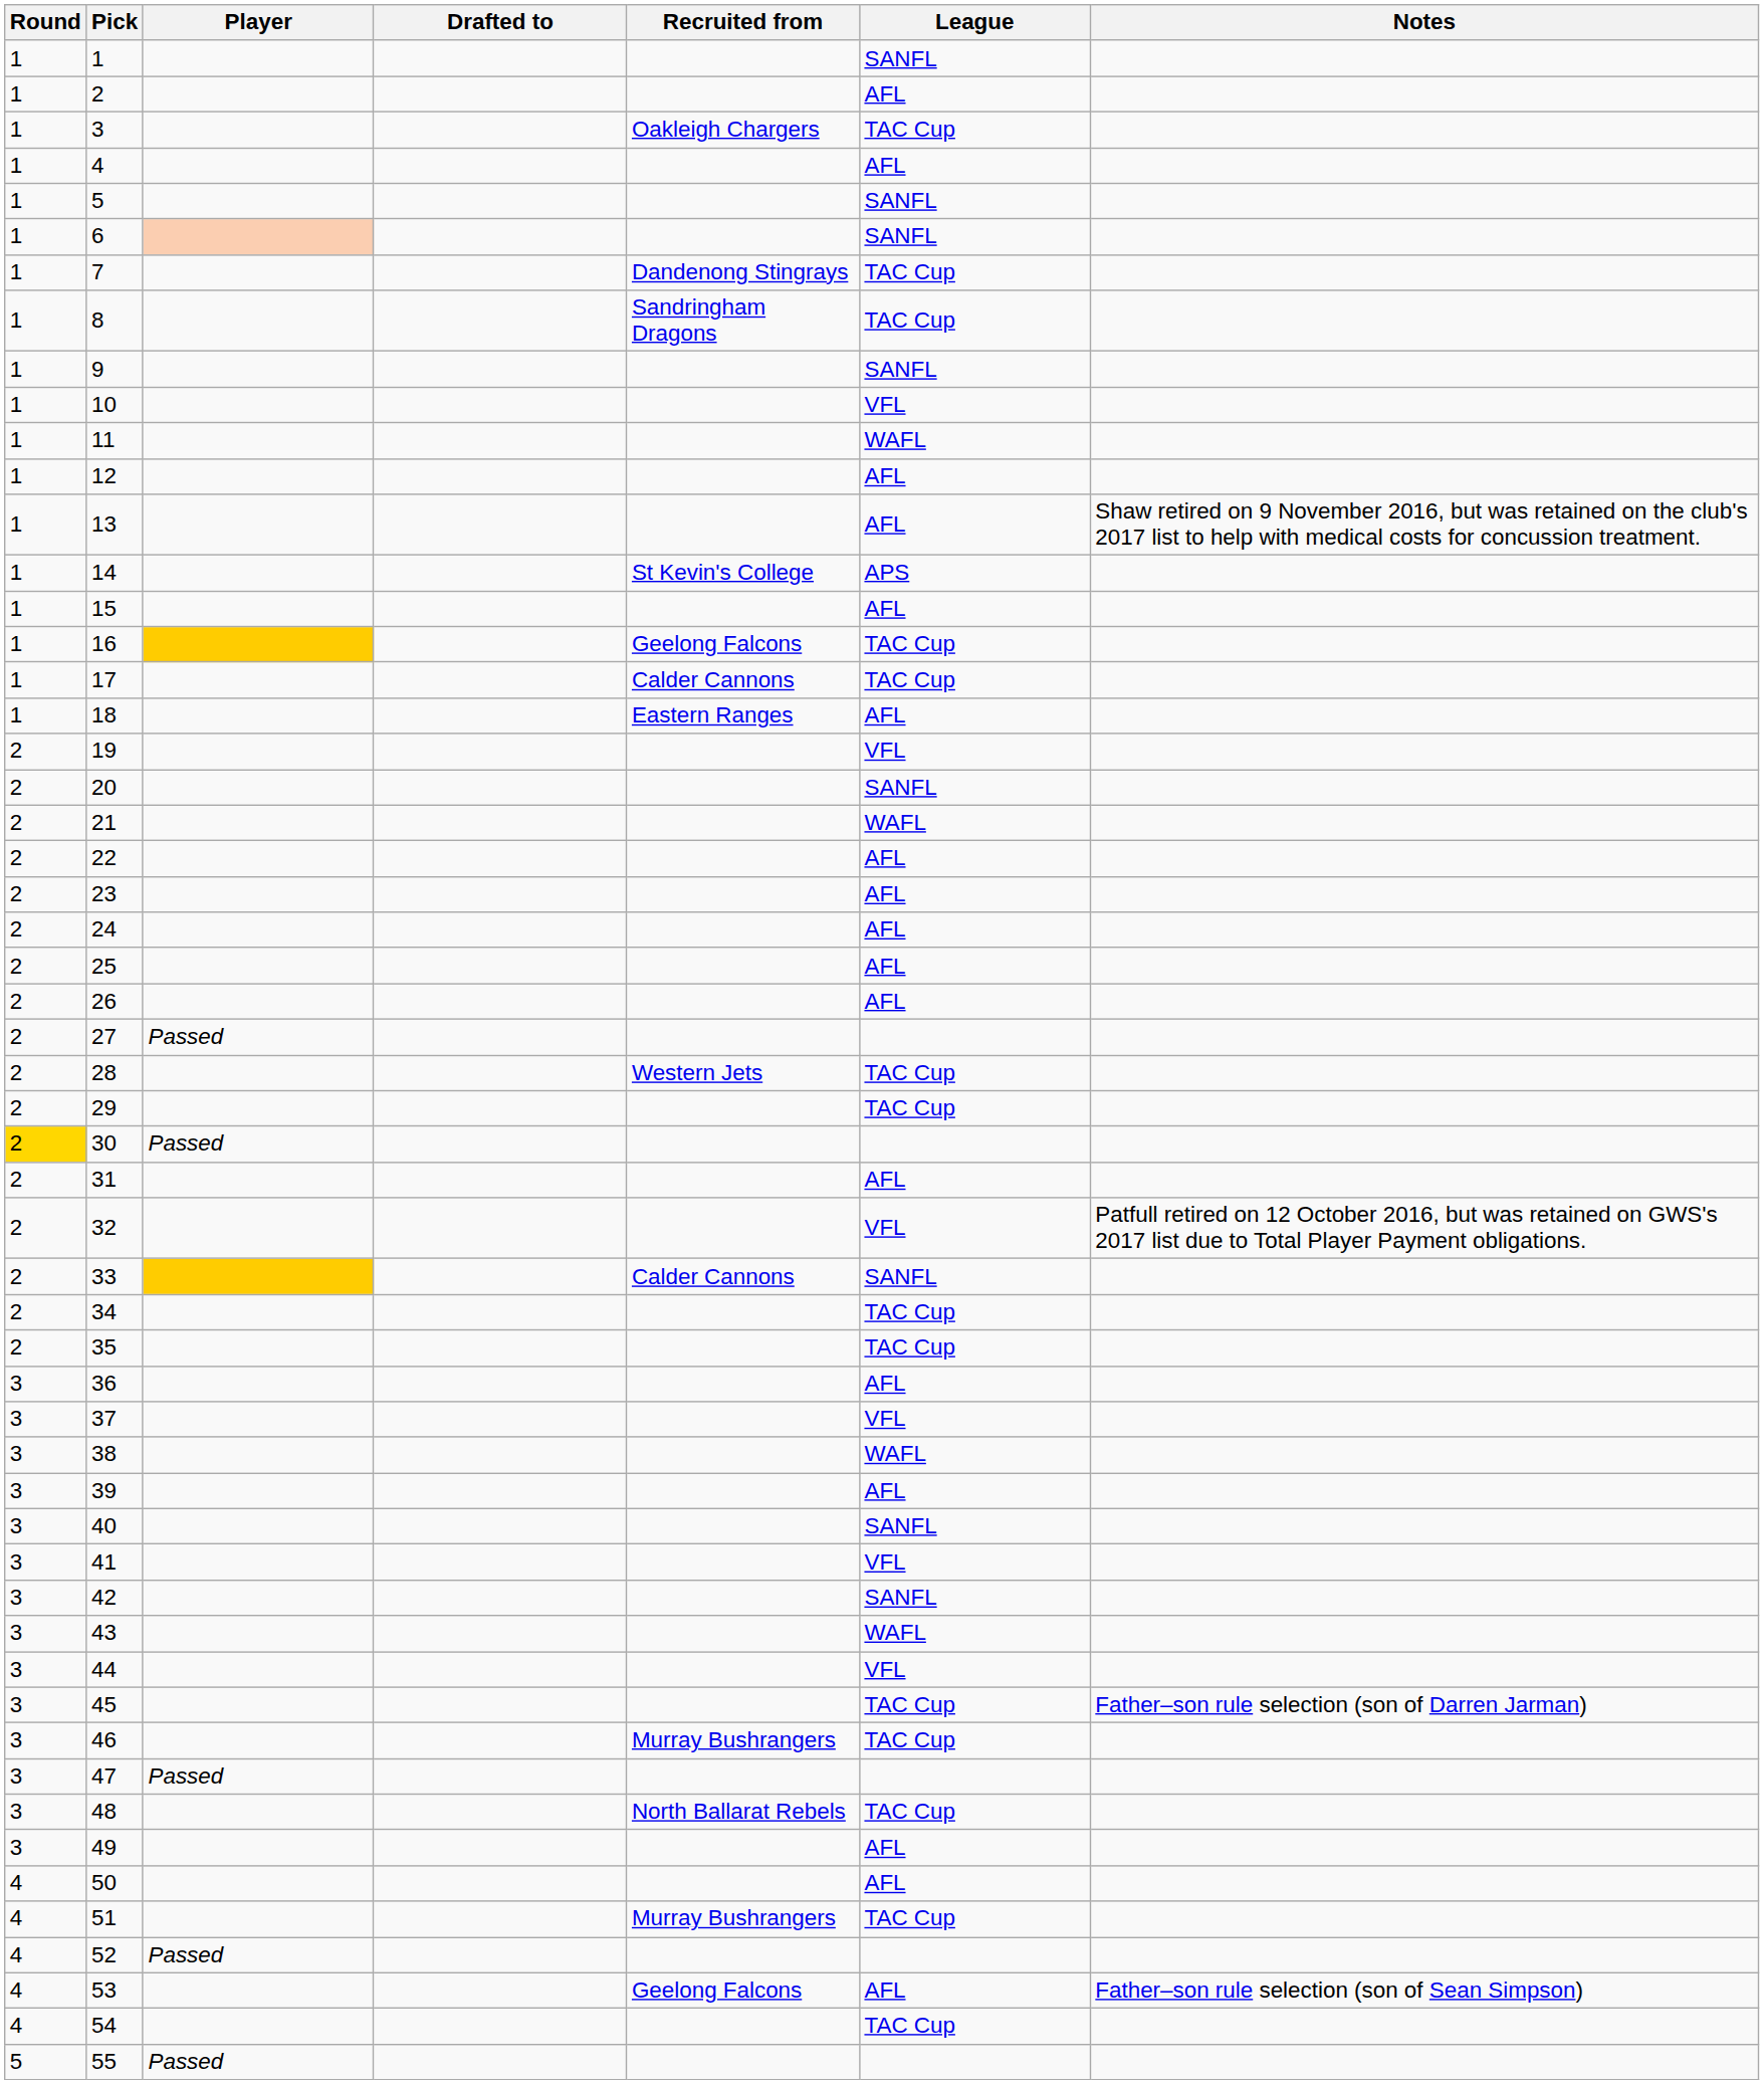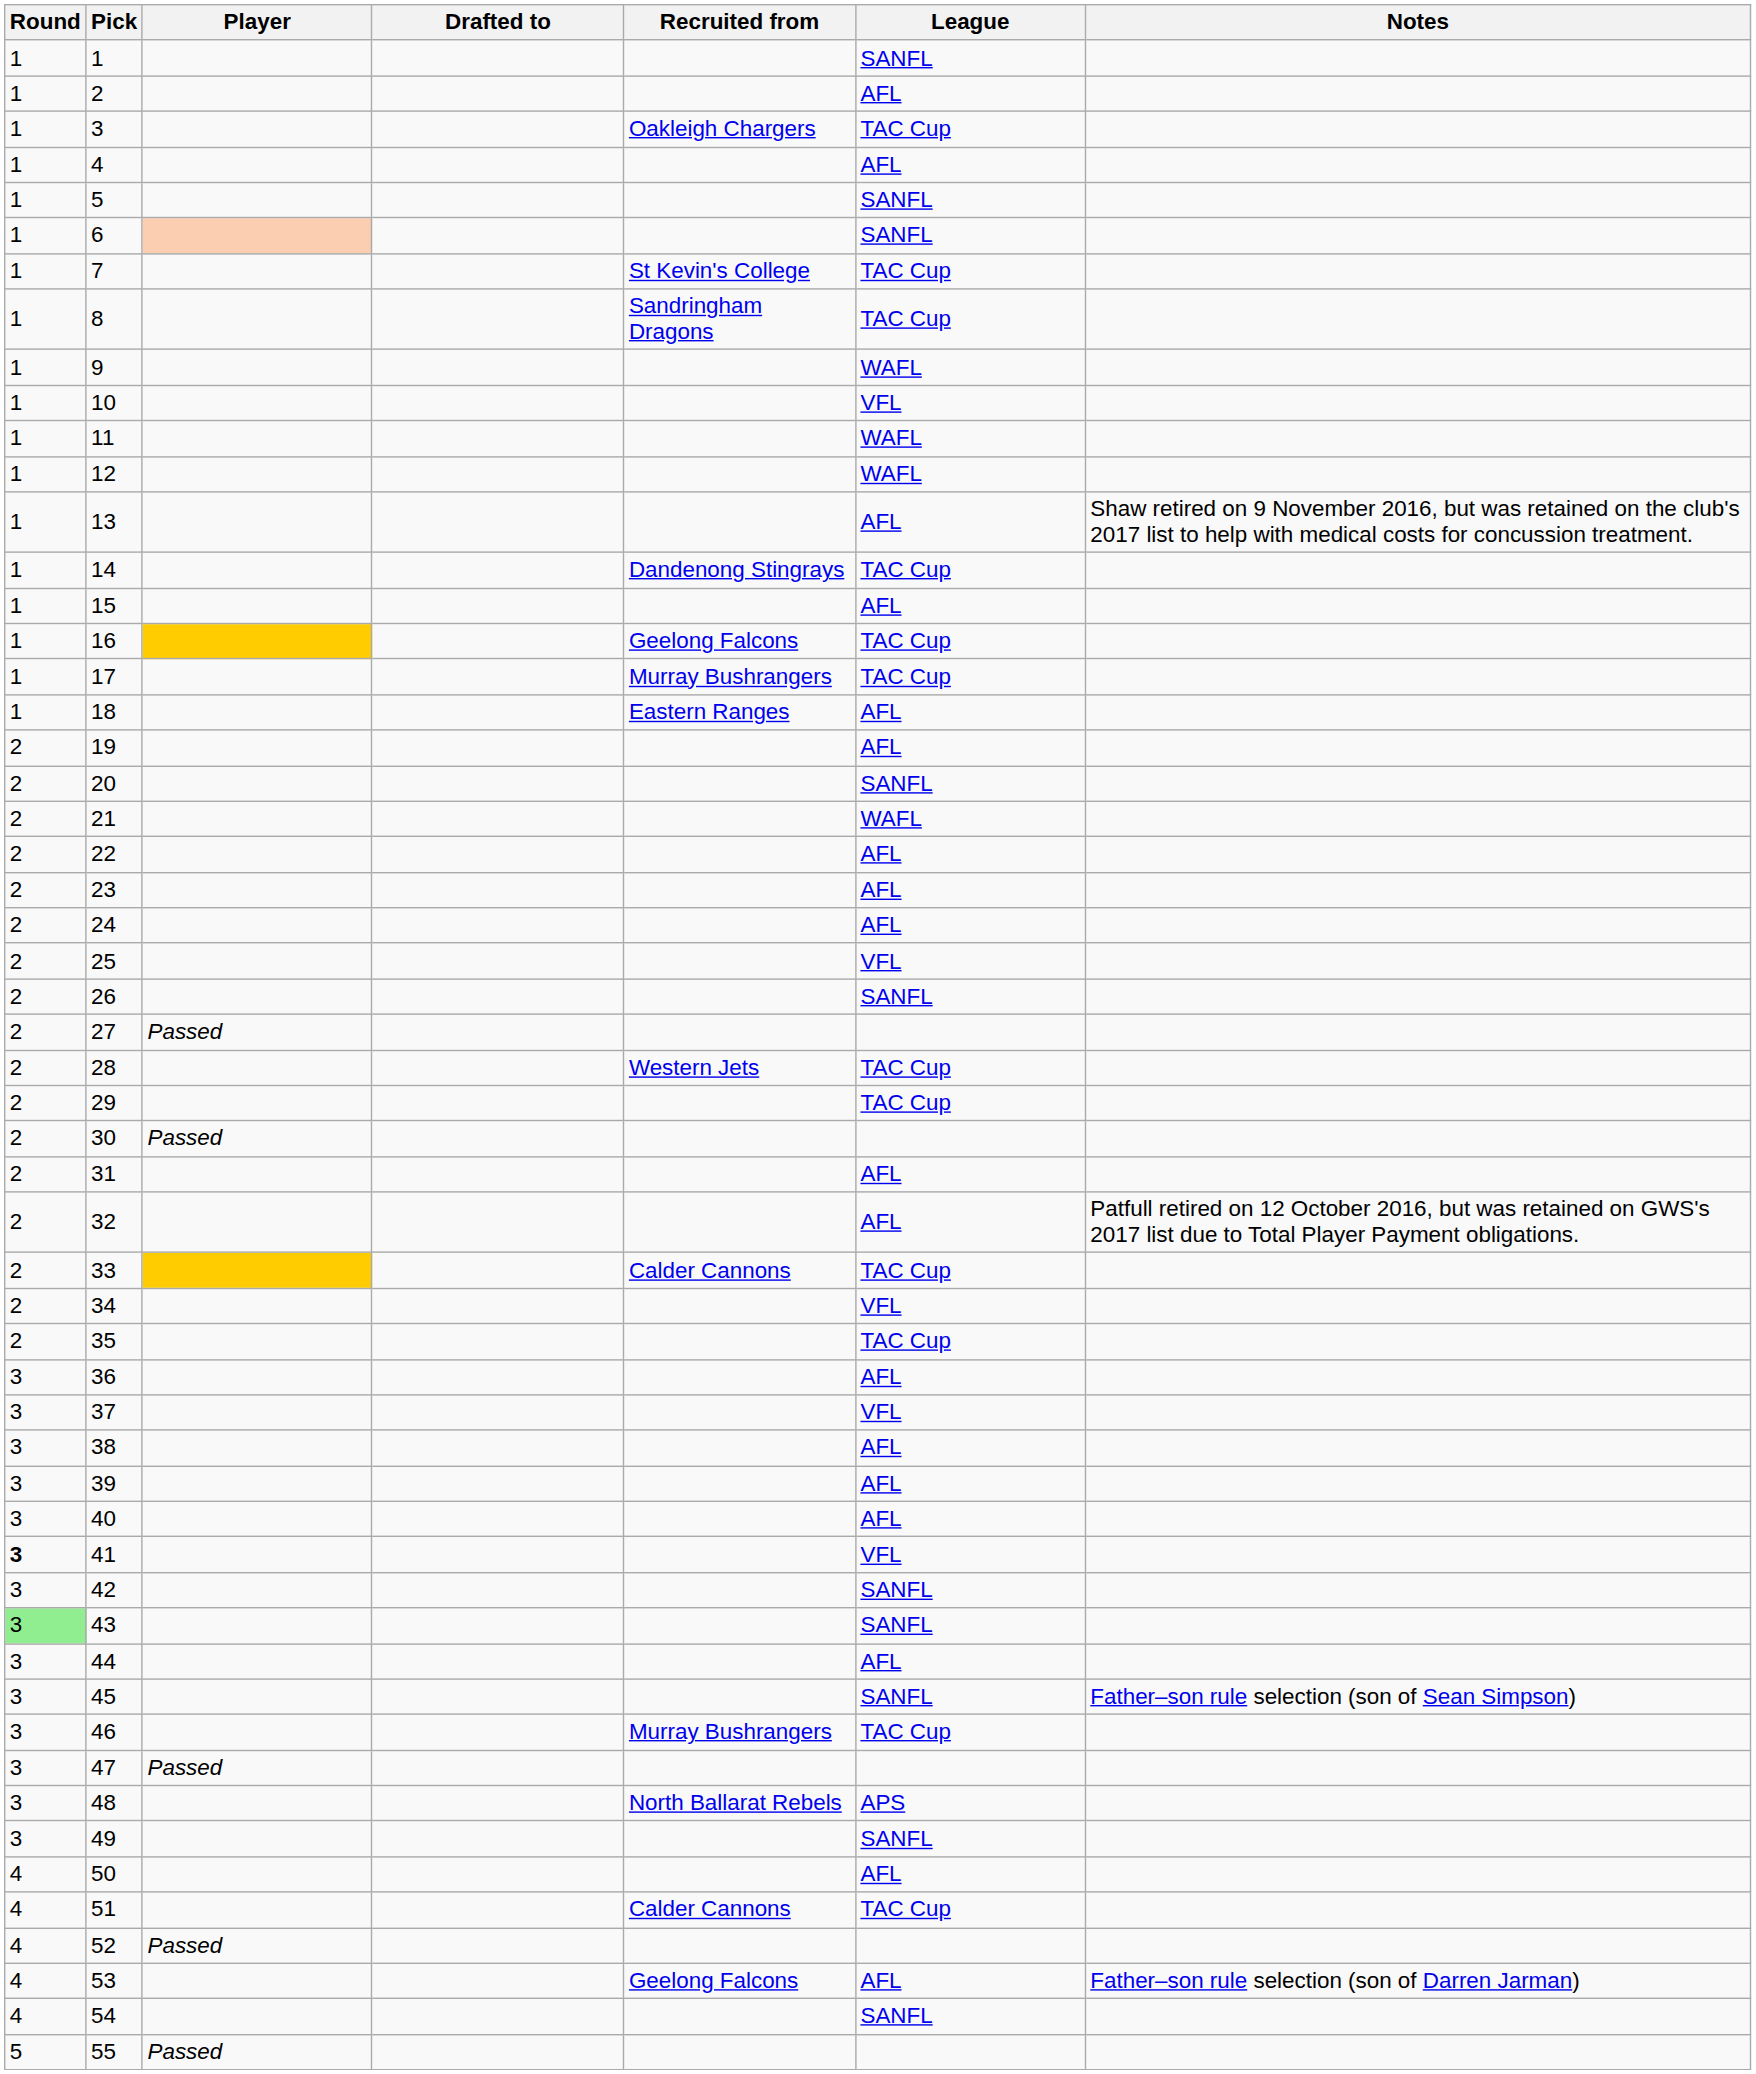7 | Recruited from: Dandenong Stingrays -> St Kevin's College
9 | League: SANFL -> WAFL
12 | League: AFL -> WAFL
14 | Recruited from: St Kevin's College -> Dandenong Stingrays
14 | League: APS -> TAC Cup
17 | Recruited from: Calder Cannons -> Murray Bushrangers
19 | League: VFL -> AFL
25 | League: AFL -> VFL
26 | League: AFL -> SANFL
30 | Round: gold background -> no background
32 | League: VFL -> AFL
33 | League: SANFL -> TAC Cup
34 | League: TAC Cup -> VFL
38 | League: WAFL -> AFL
40 | League: SANFL -> AFL
41 | Round: normal -> bold
43 | Round: no background -> lightgreen background
43 | League: WAFL -> SANFL
44 | League: VFL -> AFL
45 | League: TAC Cup -> SANFL
45 | Notes: Father–son rule selection (son of Darren Jarman) -> Father–son rule selection (son of Sean Simpson)
48 | League: TAC Cup -> APS
49 | League: AFL -> SANFL
51 | Recruited from: Murray Bushrangers -> Calder Cannons
53 | Notes: Father–son rule selection (son of Sean Simpson) -> Father–son rule selection (son of Darren Jarman)
54 | League: TAC Cup -> SANFL
